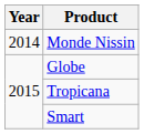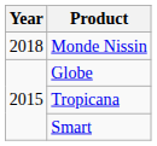Monde Nissin | Year: 2014 -> 2018
